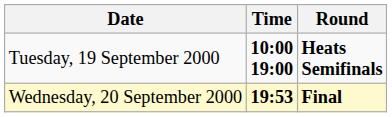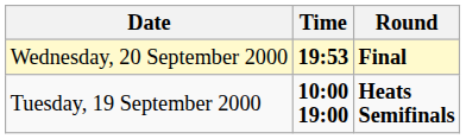rows swapped: Tuesday, 19 September 2000 <-> Wednesday, 20 September 2000
